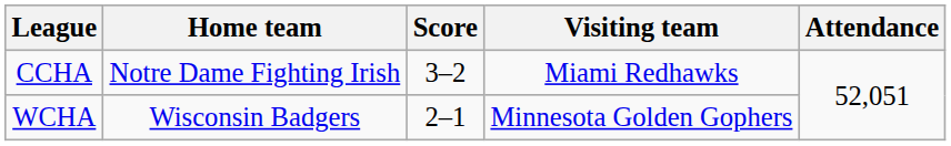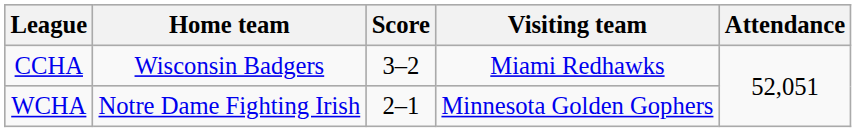CCHA | Home team: Notre Dame Fighting Irish -> Wisconsin Badgers
WCHA | Home team: Wisconsin Badgers -> Notre Dame Fighting Irish
